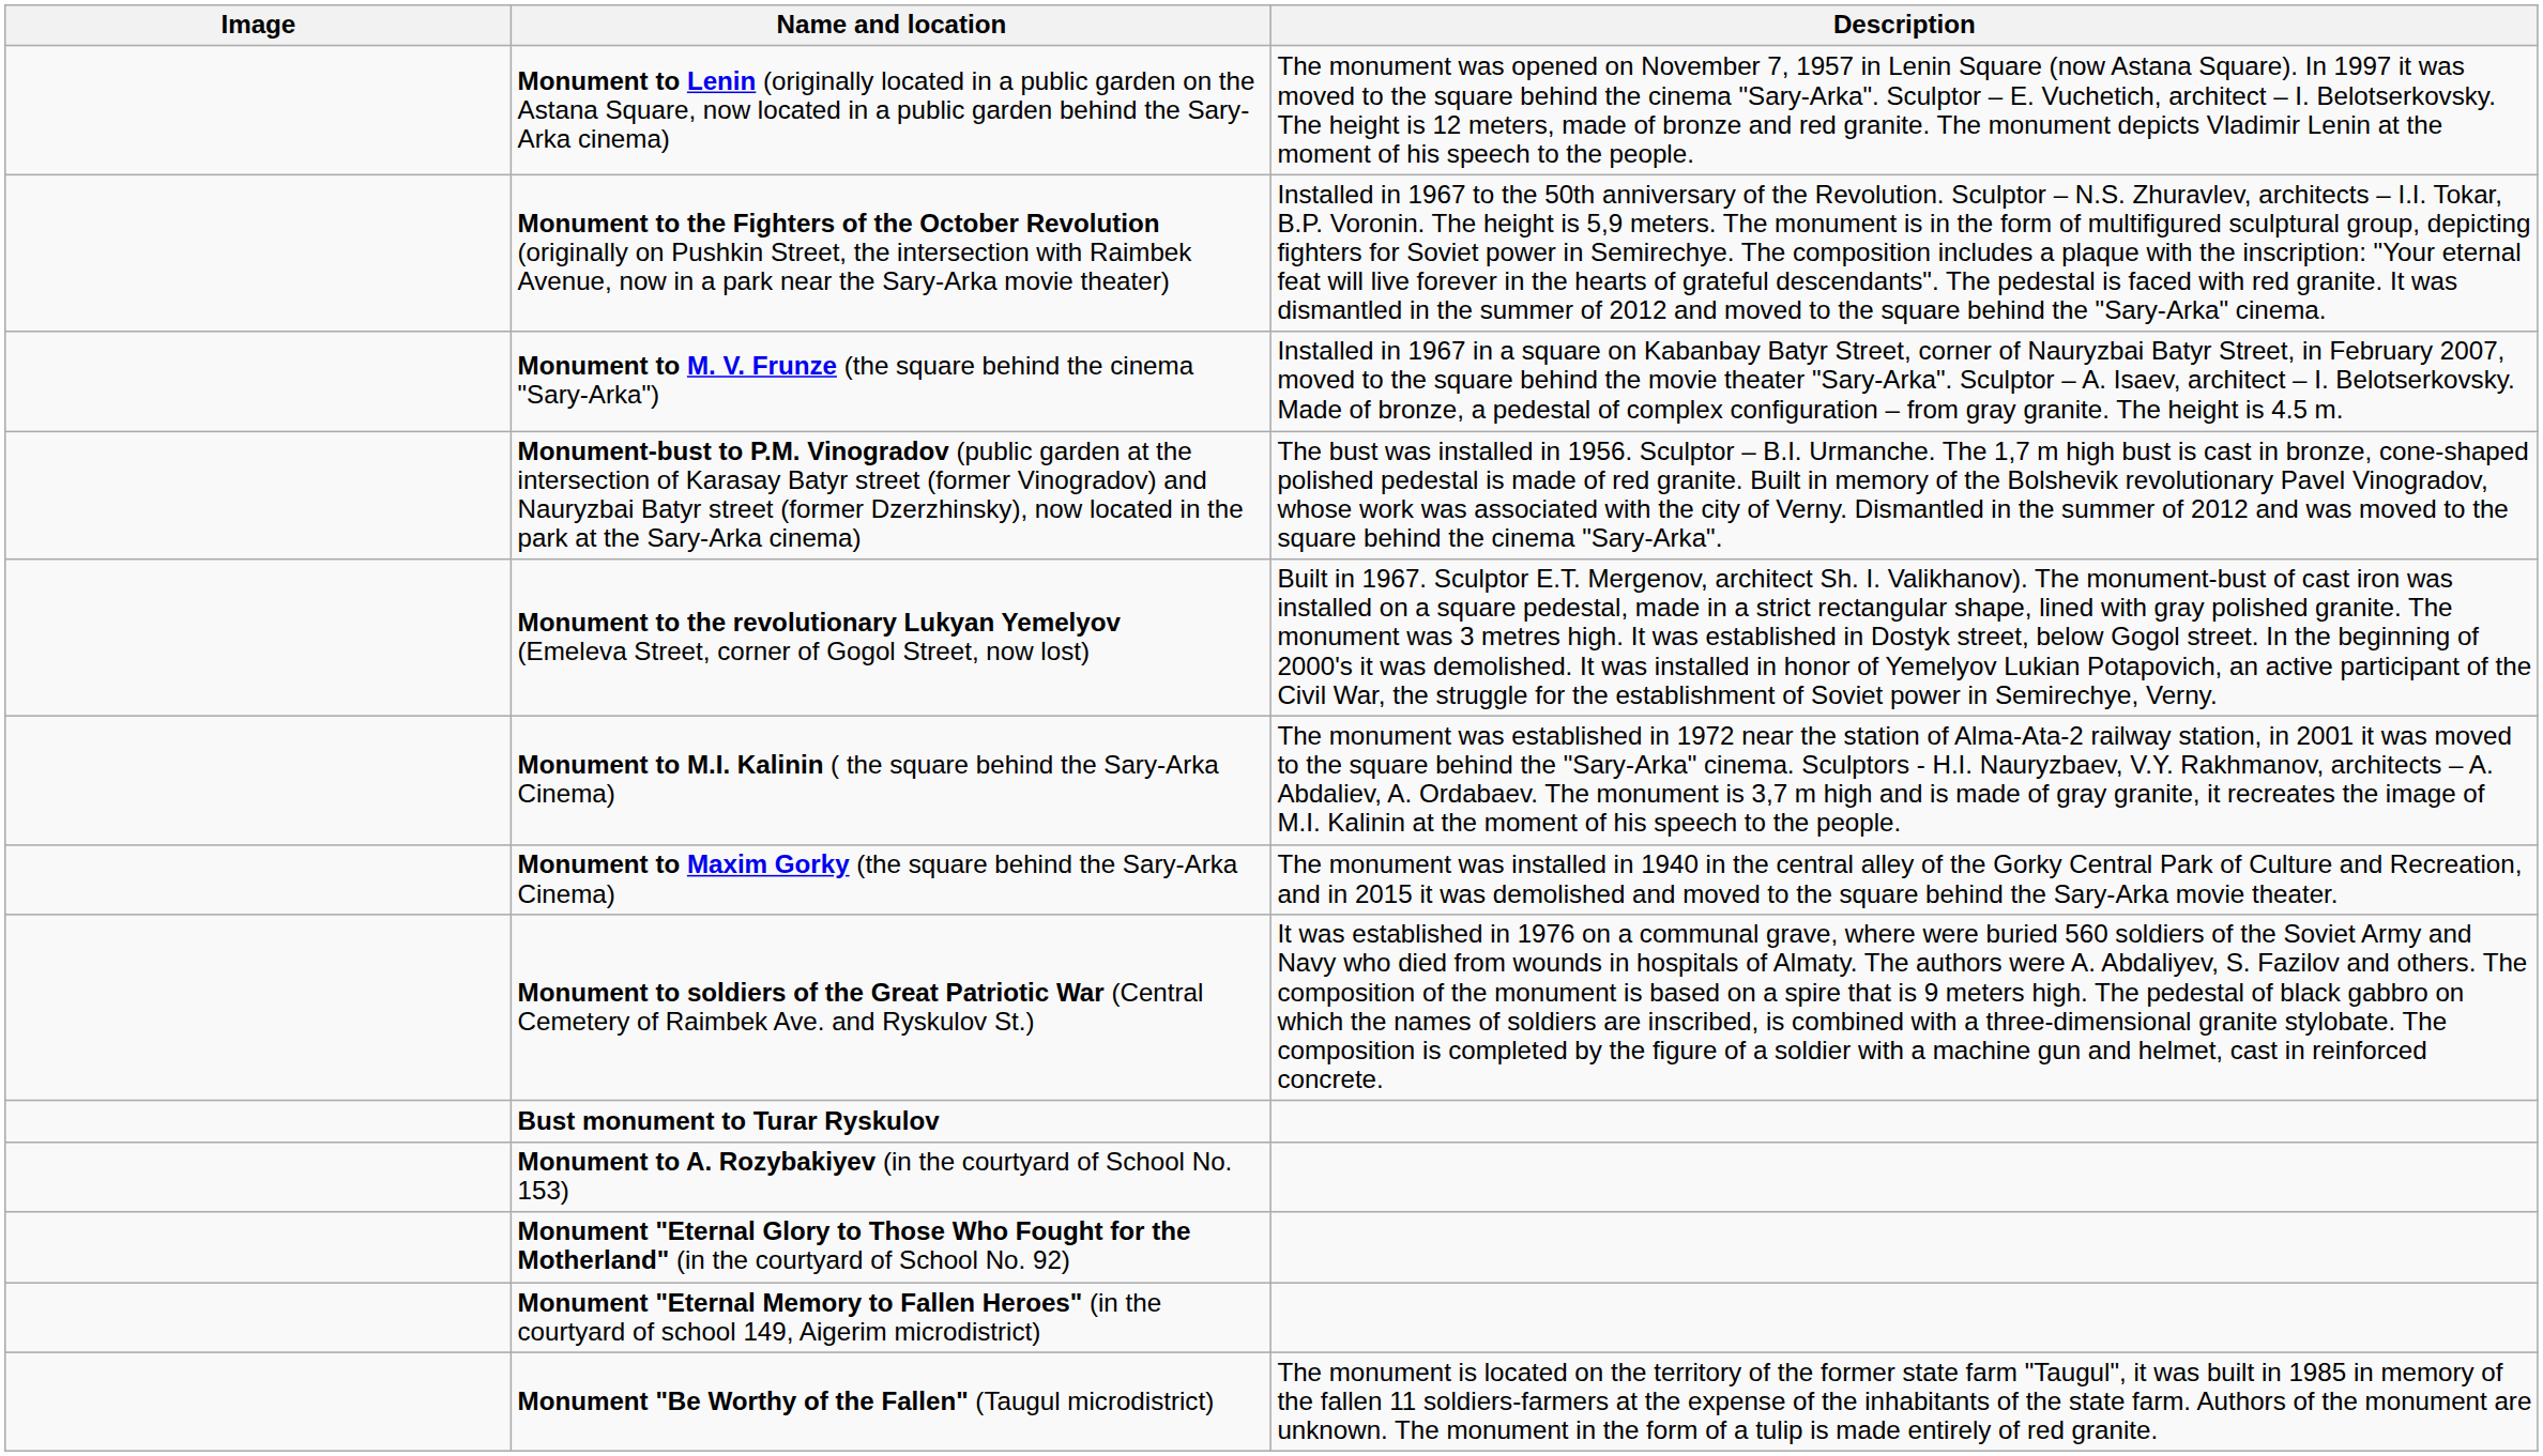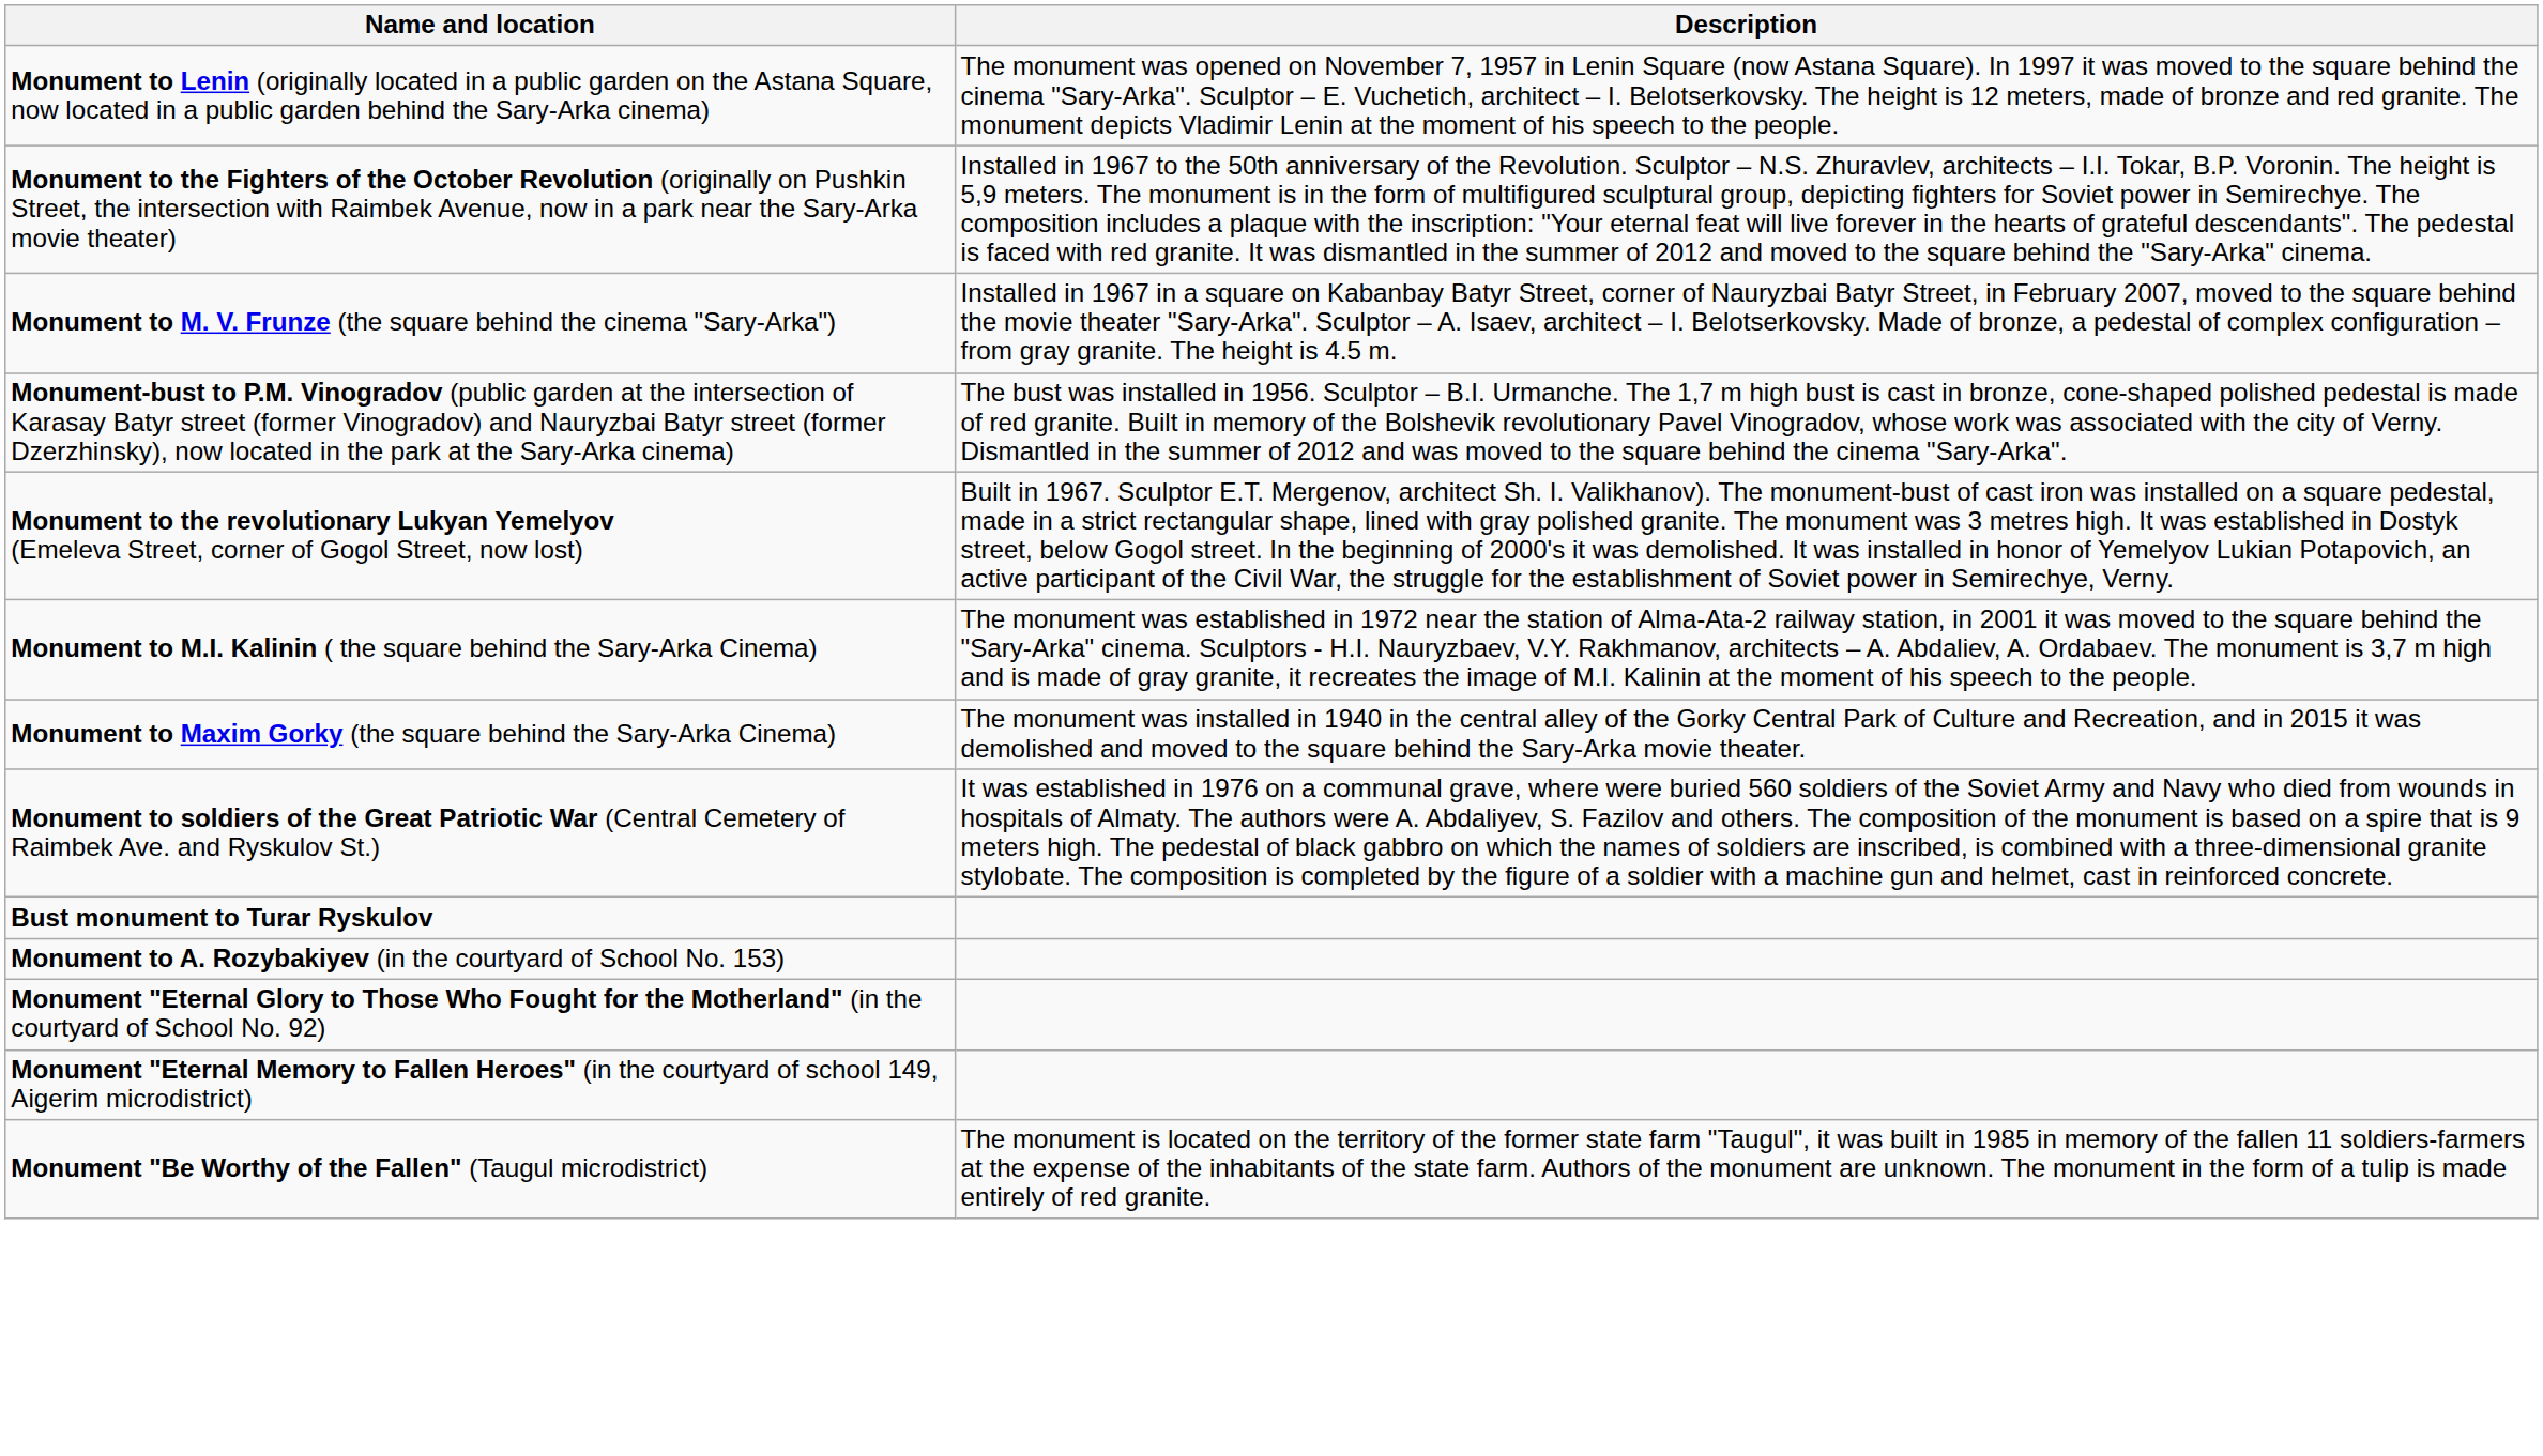- column: Image
